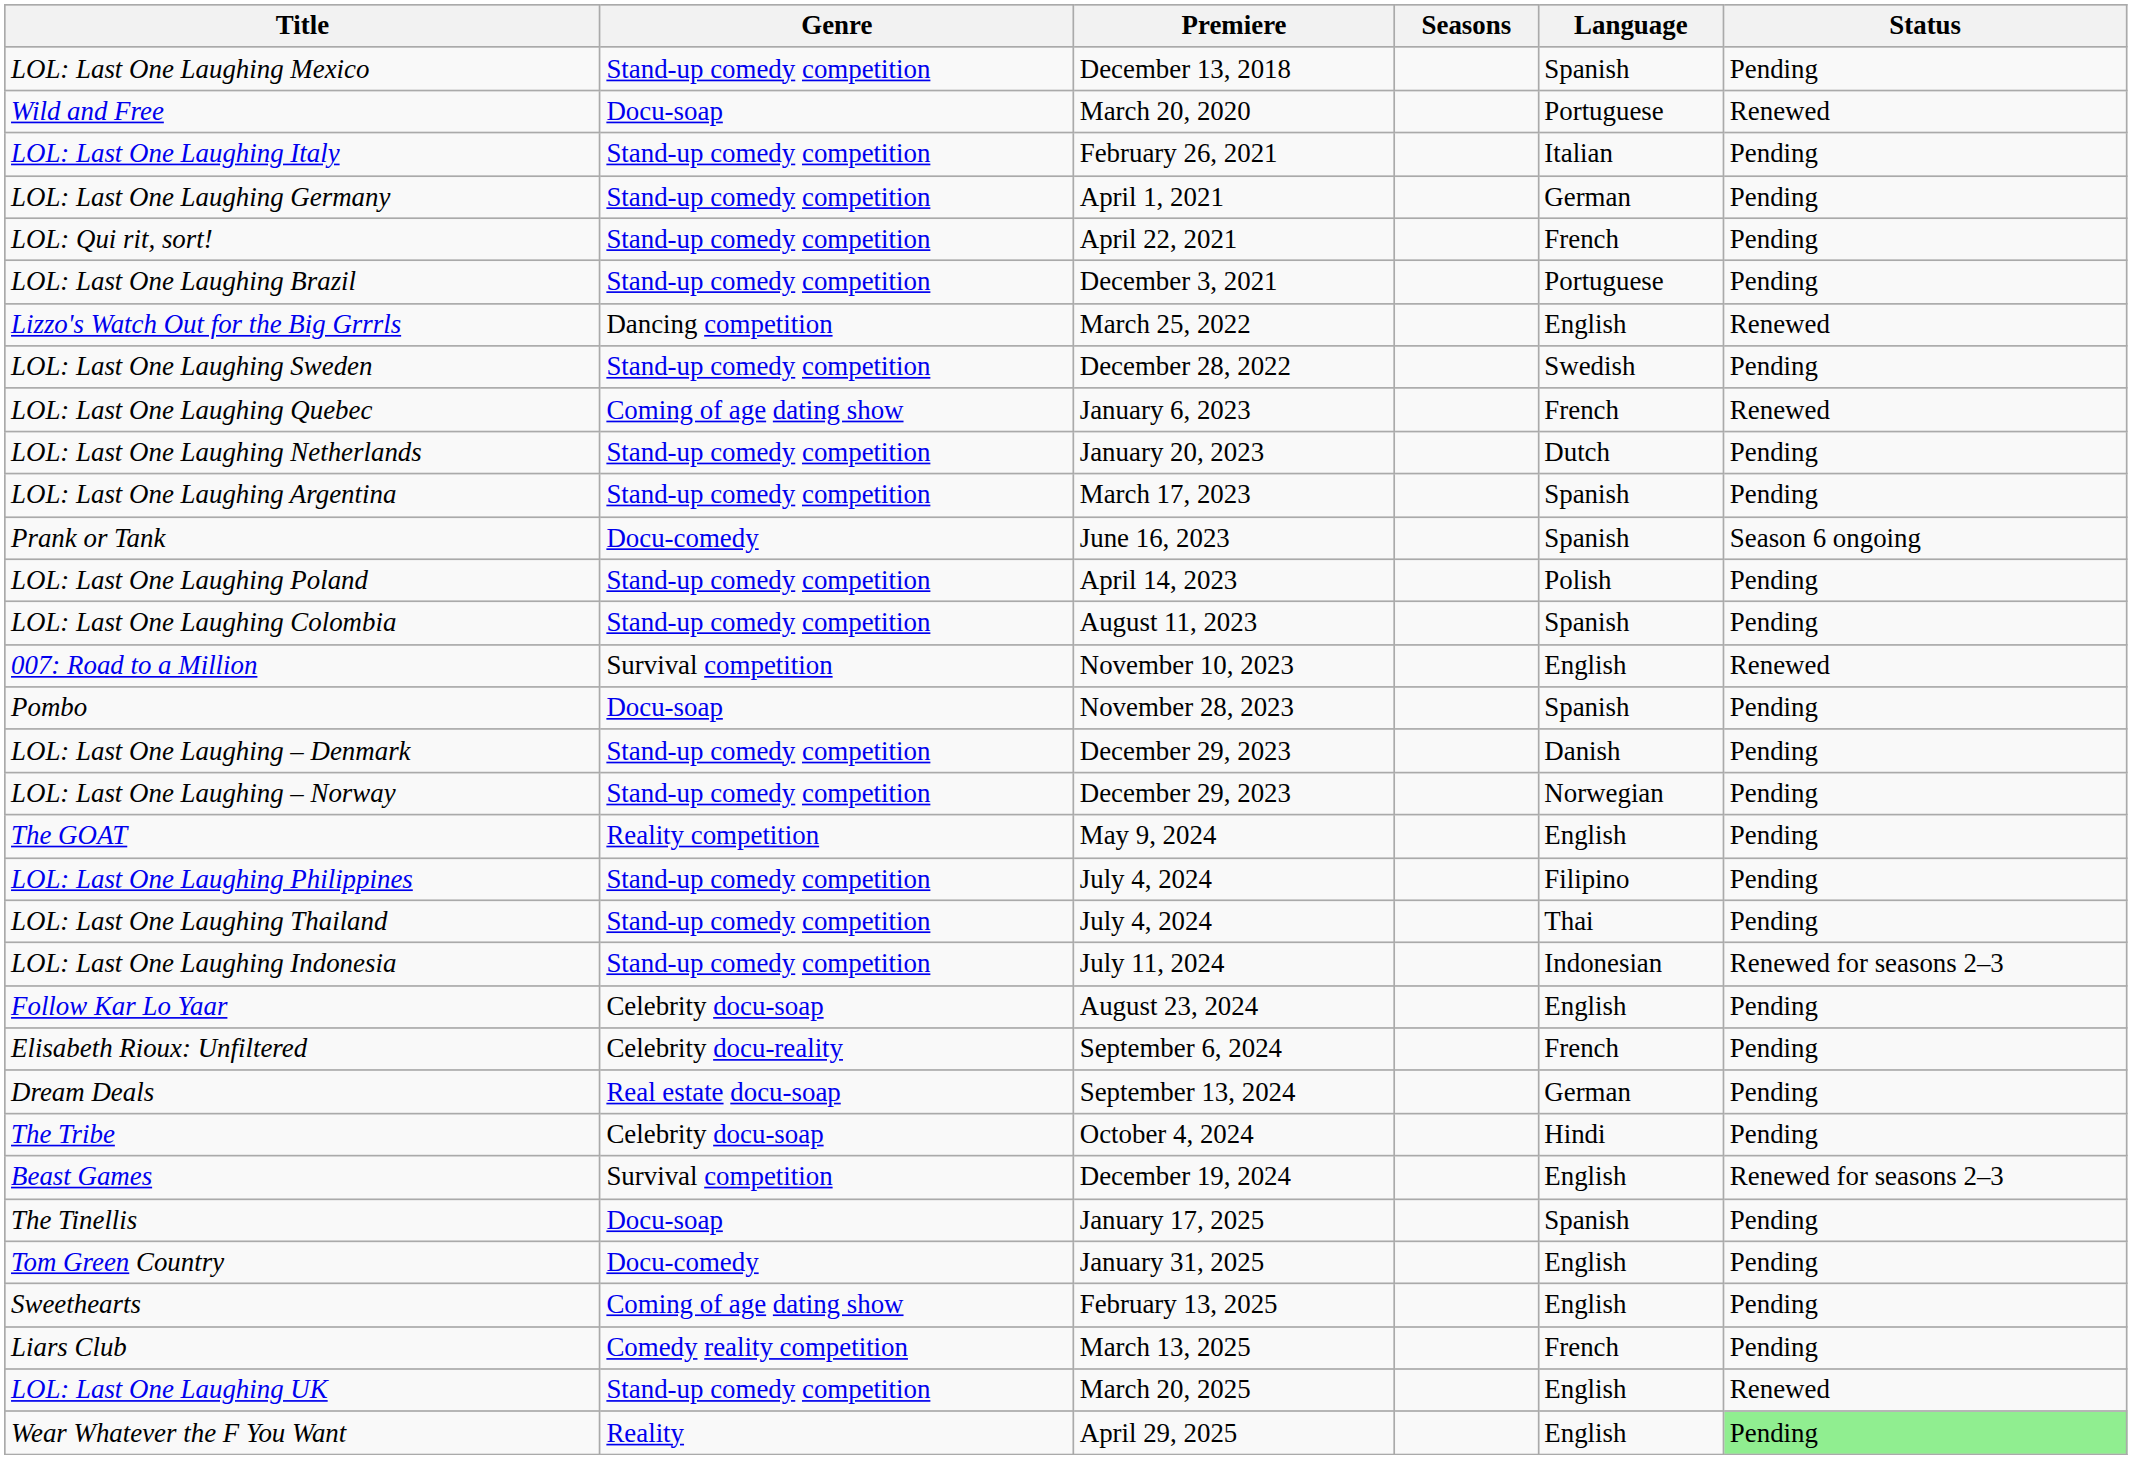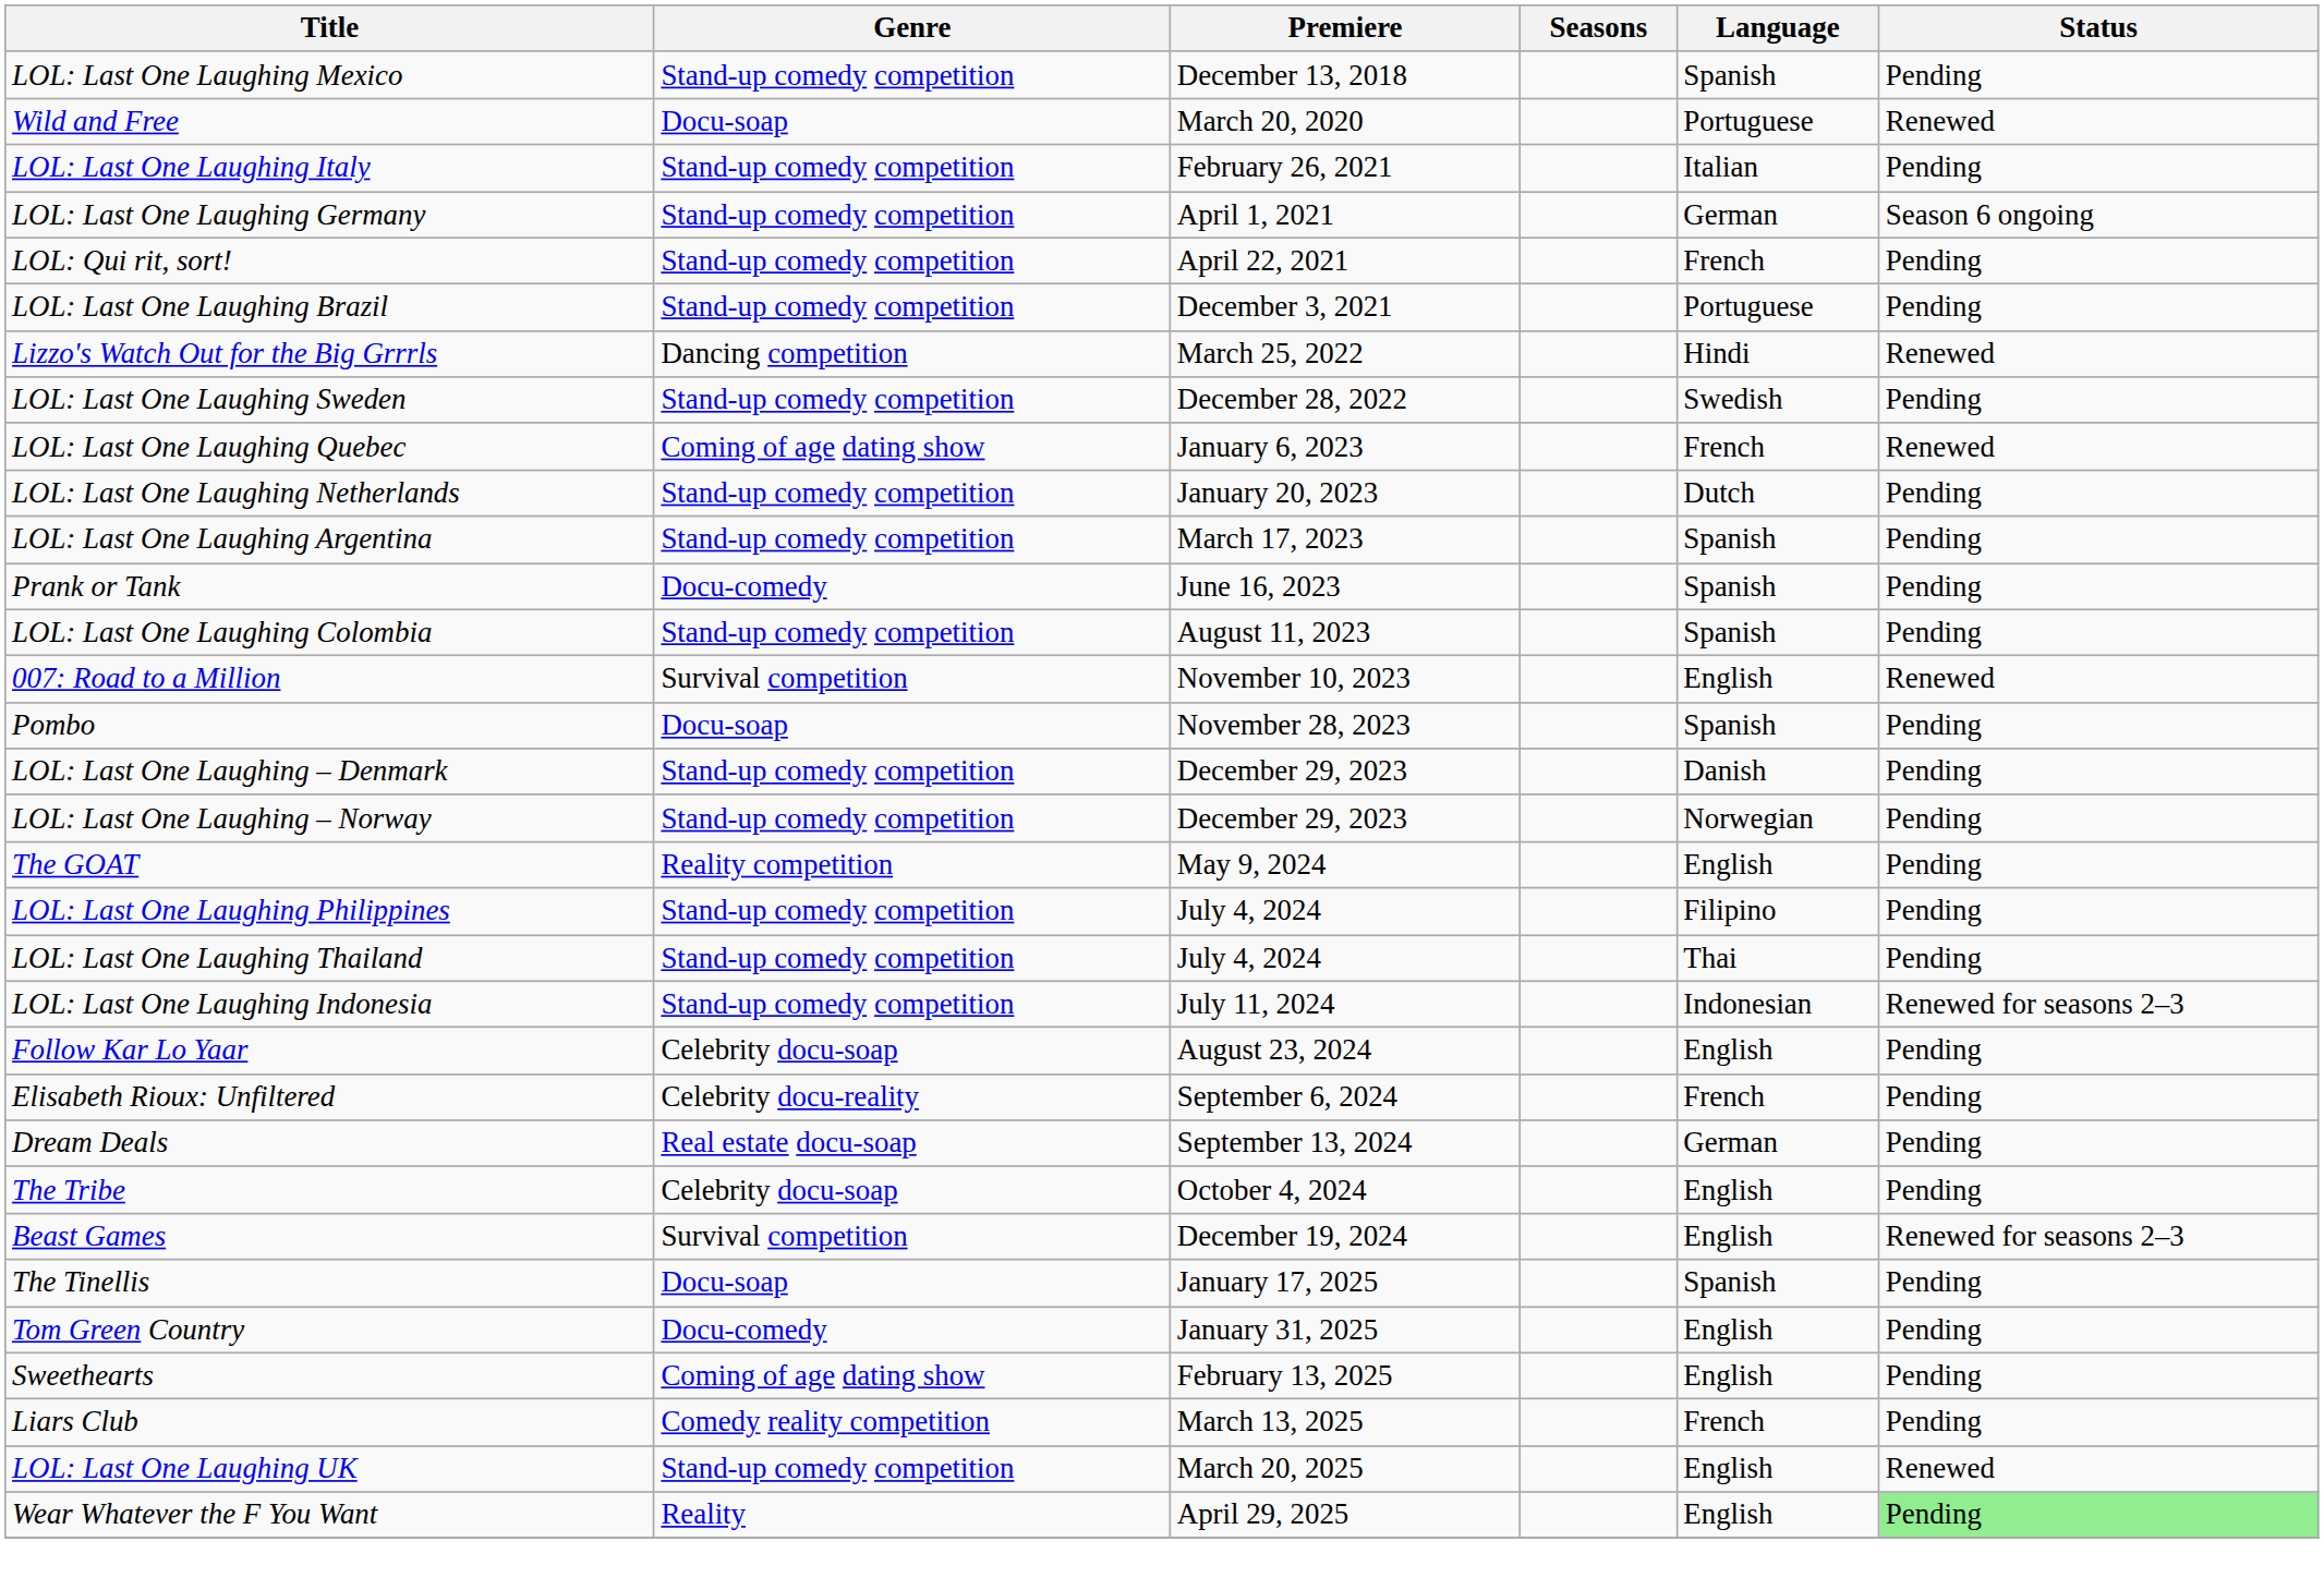LOL: Last One Laughing Germany | Status: Pending -> Season 6 ongoing
Lizzo's Watch Out for the Big Grrrls | Language: English -> Hindi
Prank or Tank | Status: Season 6 ongoing -> Pending
- row: LOL: Last One Laughing Poland | Stand-up comedy competition | April 14, 2023 | Polish | Pending
The Tribe | Language: Hindi -> English
